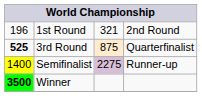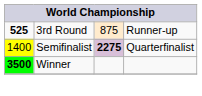- row: 196 | 1st Round | 321 | 2nd Round
3rd Round | column 4: Quarterfinalist -> Runner-up
Semifinalist | column 3: normal -> bold
Semifinalist | column 4: Runner-up -> Quarterfinalist
